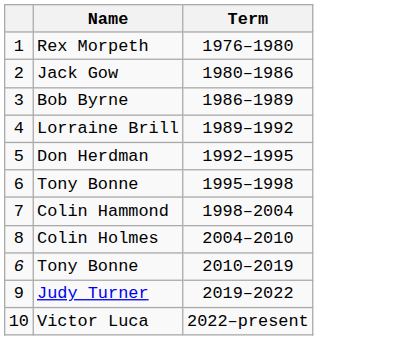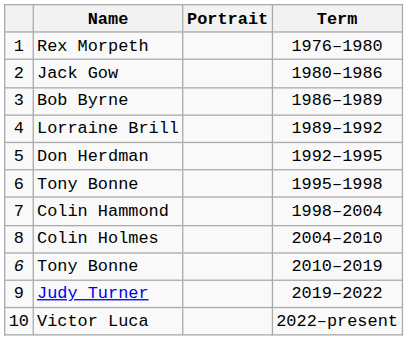+ column: Portrait
